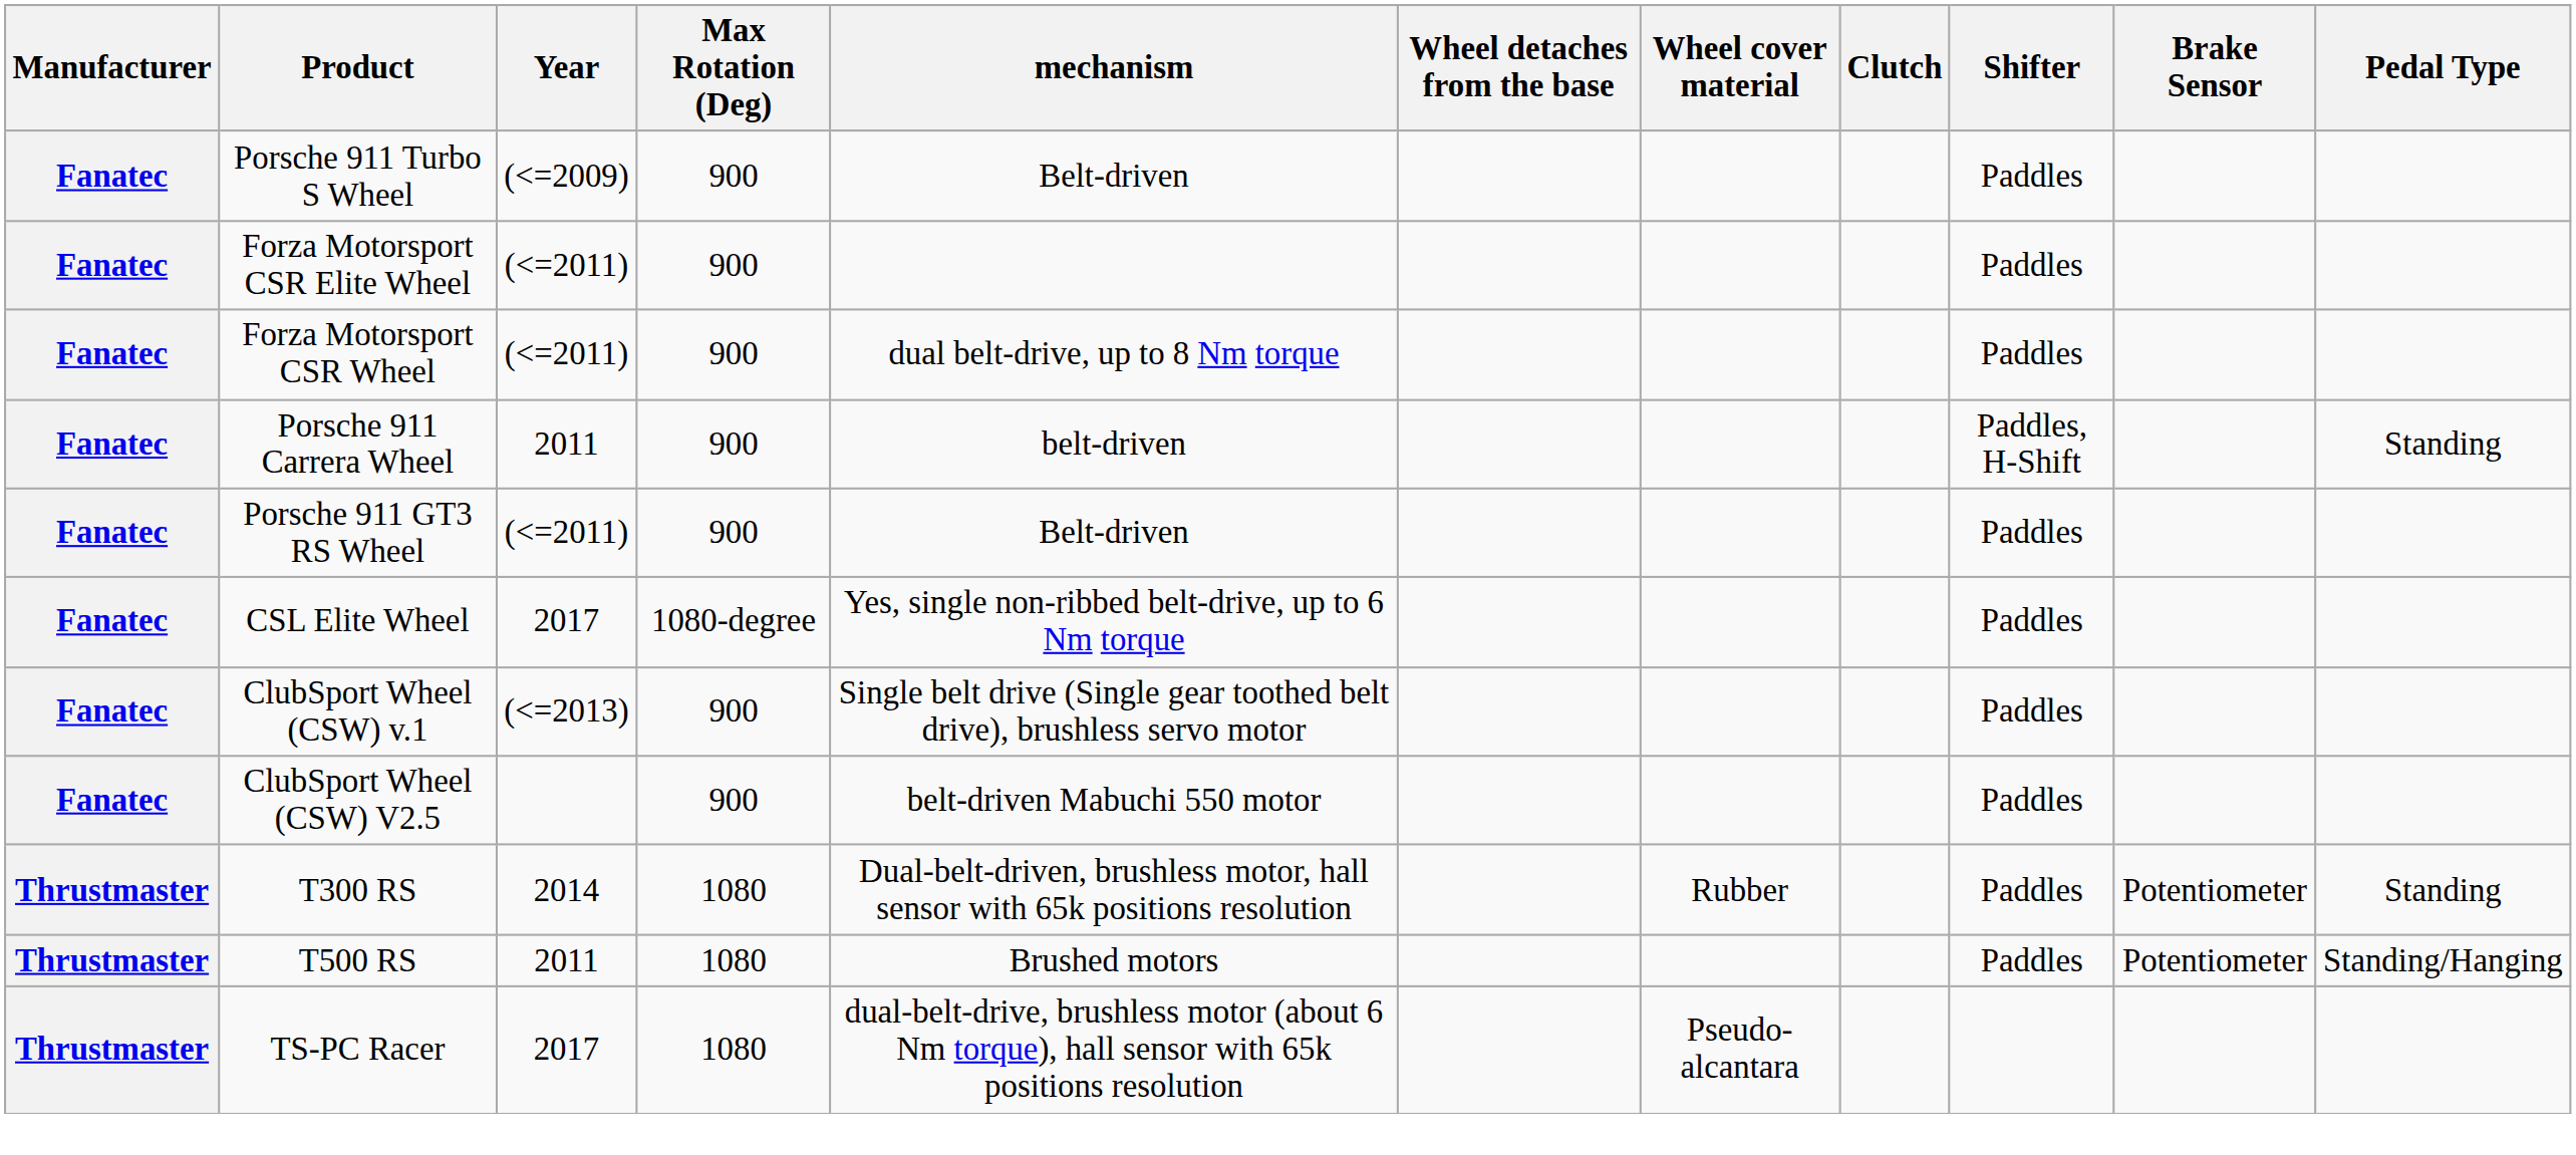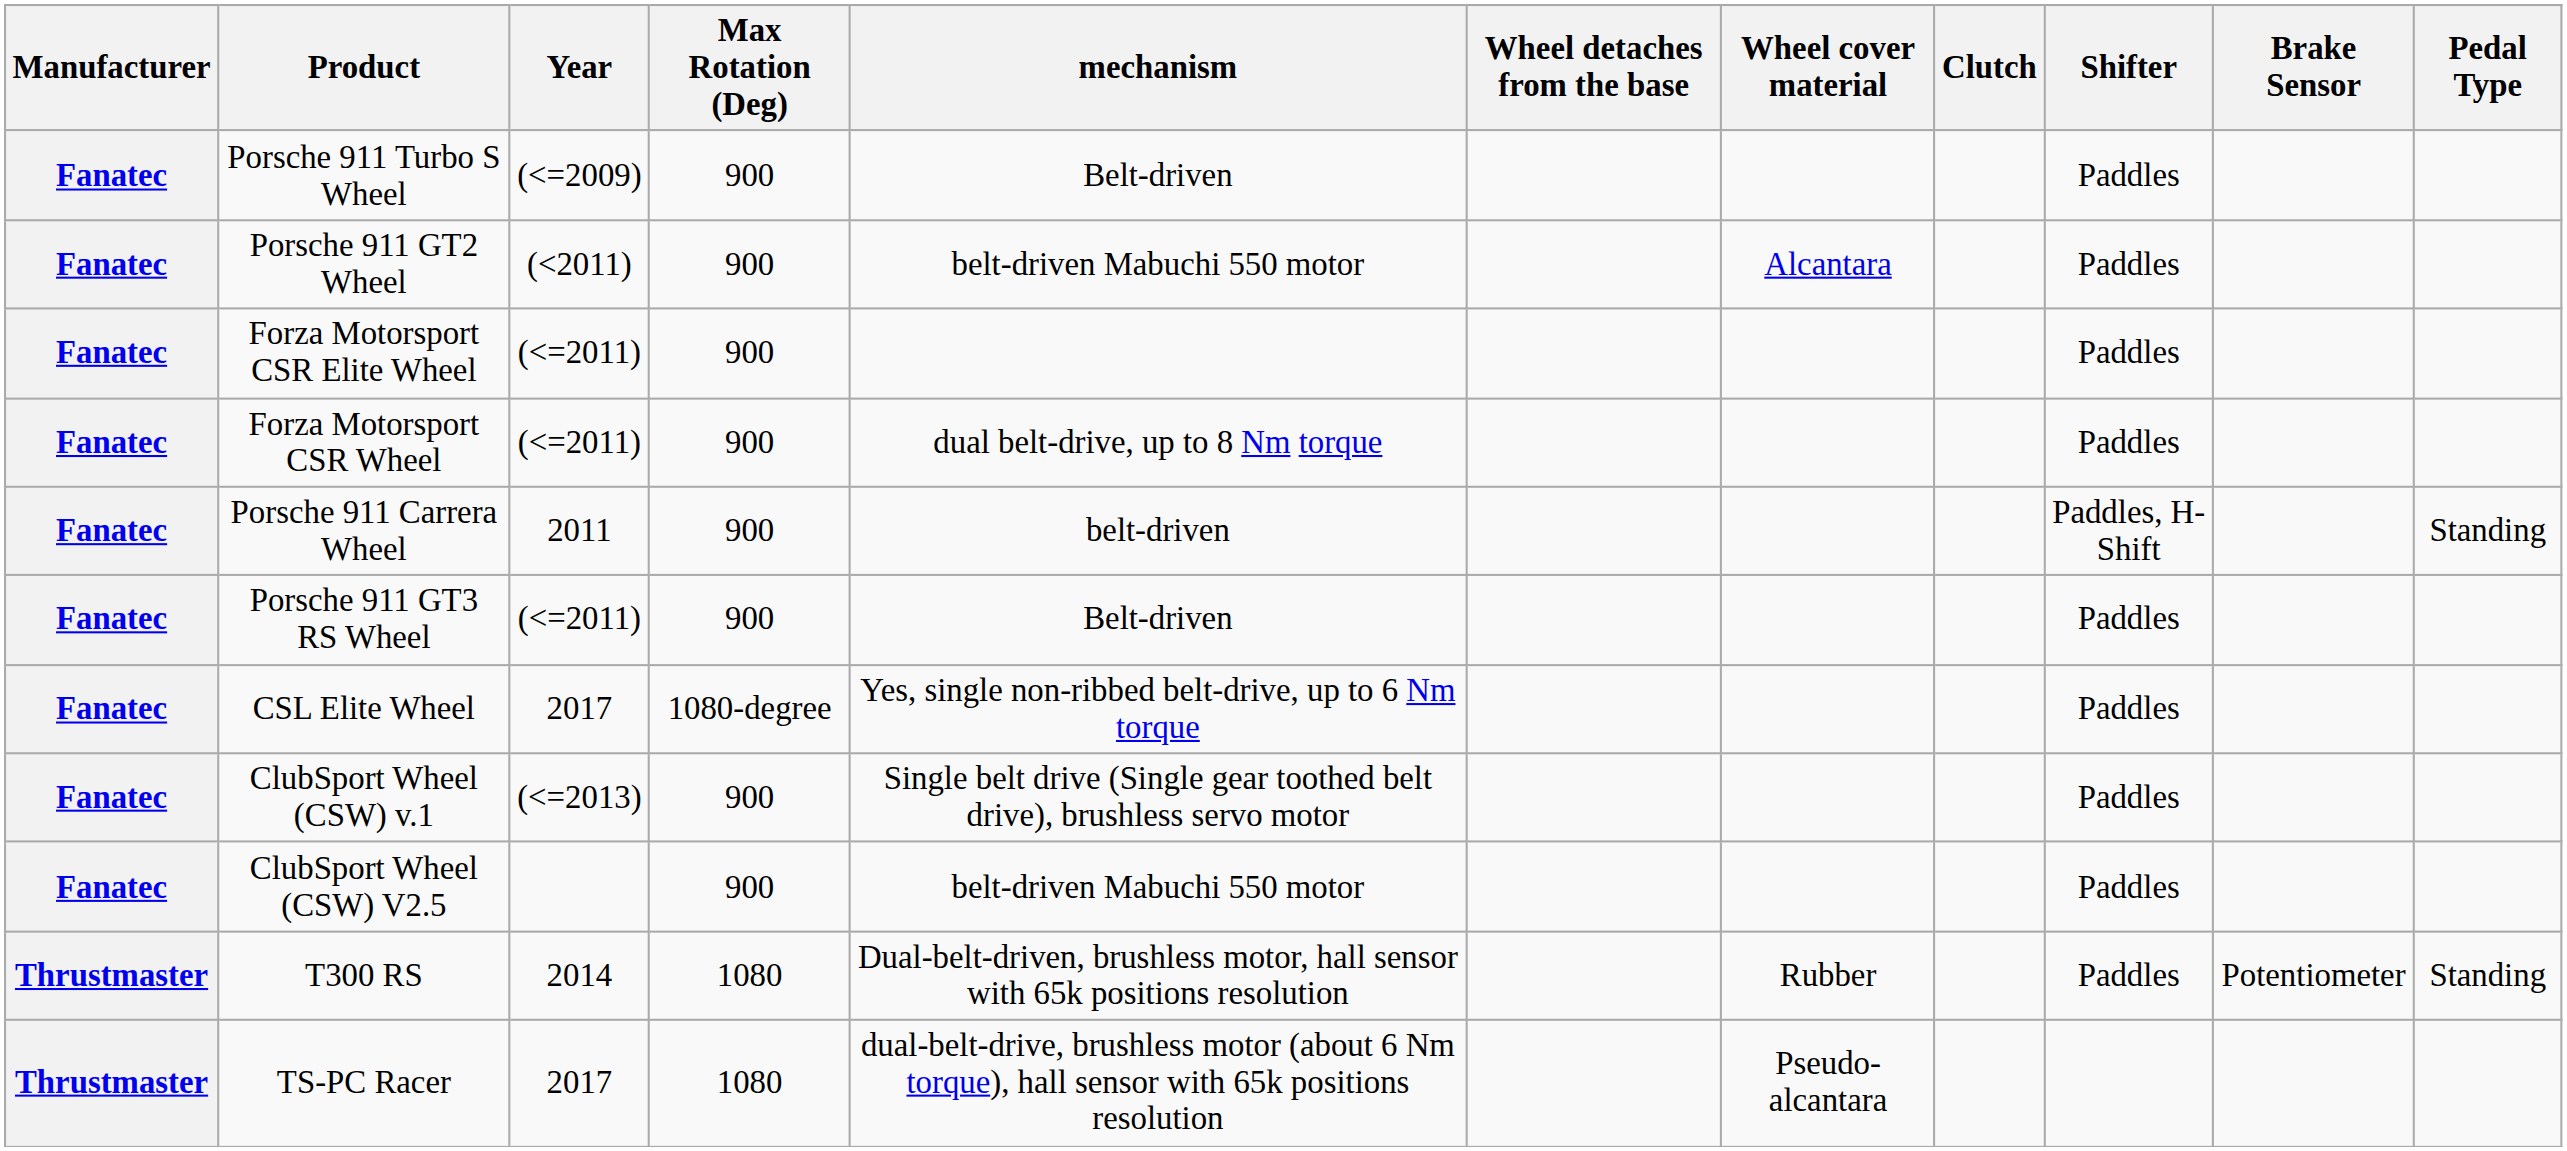+ row: Fanatec | Porsche 911 GT2 Wheel | (<2011) | 900 | belt-driven Mabuchi 550 motor | Alcantara | Paddles
- row: Thrustmaster | T500 RS | 2011 | 1080 | Brushed motors | Paddles | Potentiometer | Standing/Hanging
